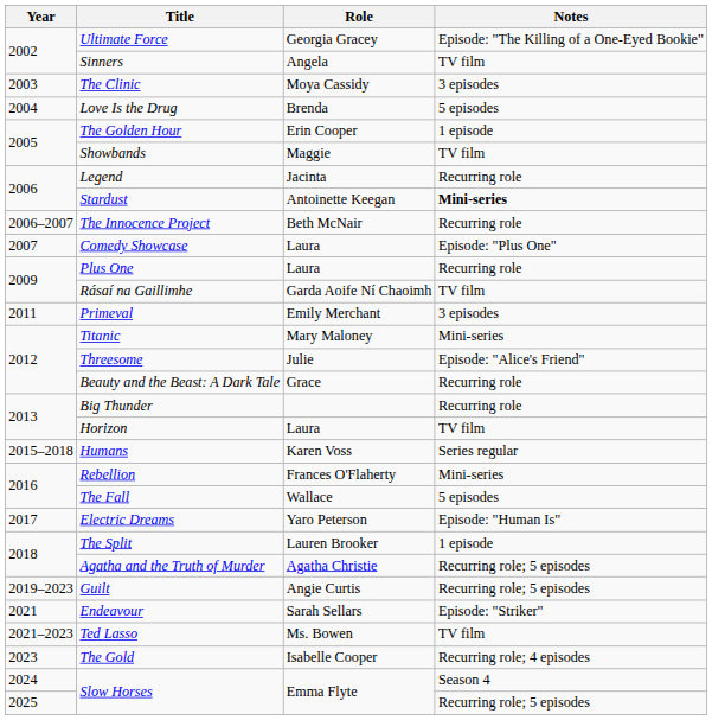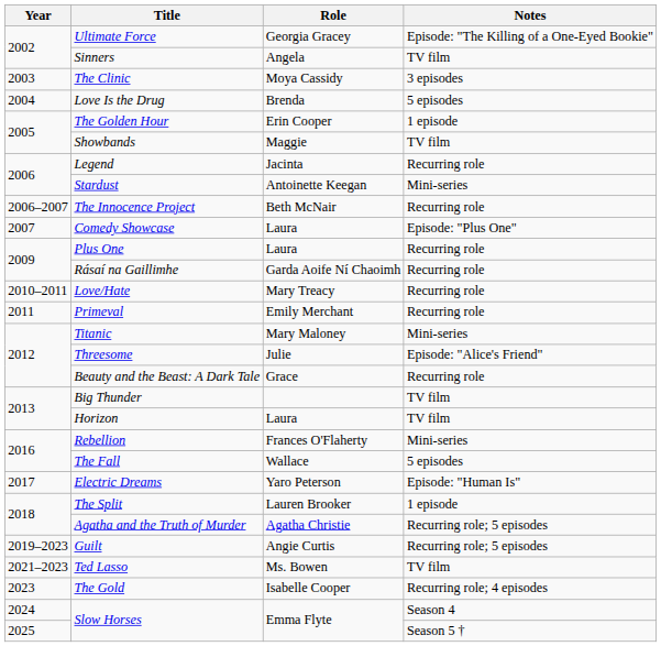Stardust | Notes: bold -> normal
Rásaí na Gaillimhe | Notes: TV film -> Recurring role
+ row: 2010–2011 | Love/Hate | Mary Treacy | Recurring role
Primeval | Notes: 3 episodes -> Recurring role
Big Thunder | Notes: Recurring role -> TV film
- row: 2015–2018 | Humans | Karen Voss | Series regular
- row: 2021 | Endeavour | Sarah Sellars | Episode: "Striker"
2025 / Slow Horses | Notes: Recurring role; 5 episodes -> Season 5 †
